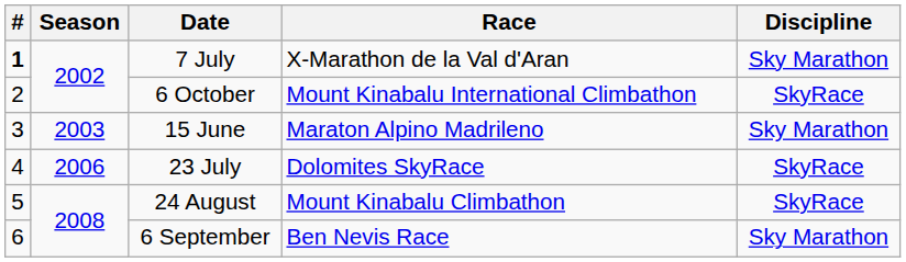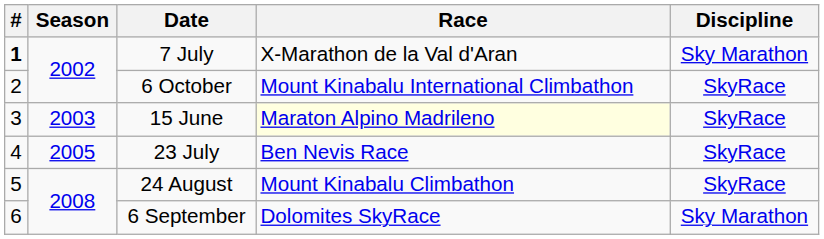15 June | Race: no background -> lightyellow background
15 June | Discipline: Sky Marathon -> SkyRace
23 July | Season: 2006 -> 2005
23 July | Race: Dolomites SkyRace -> Ben Nevis Race
6 September | Race: Ben Nevis Race -> Dolomites SkyRace
